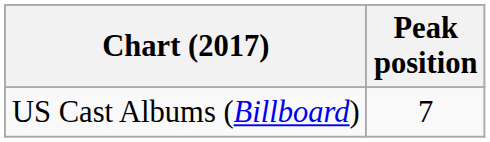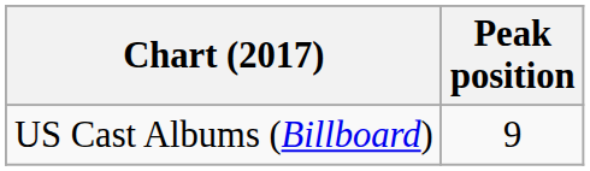US Cast Albums (Billboard) | Peak position: 7 -> 9
